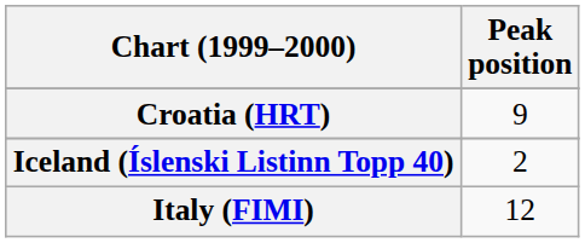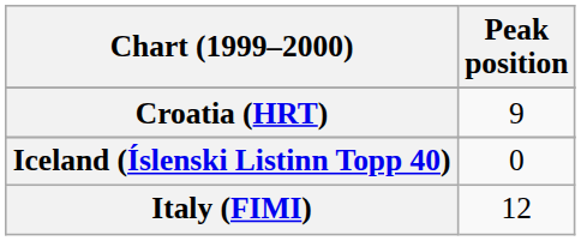Iceland (Íslenski Listinn Topp 40) | Peak position: 2 -> 0
